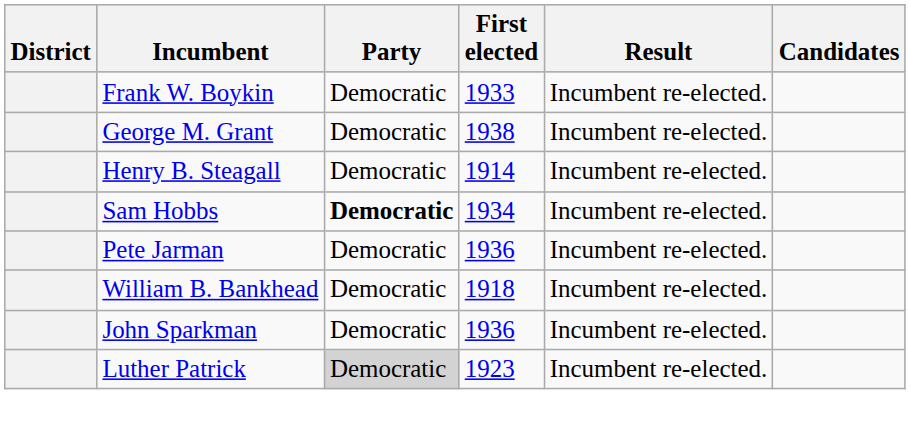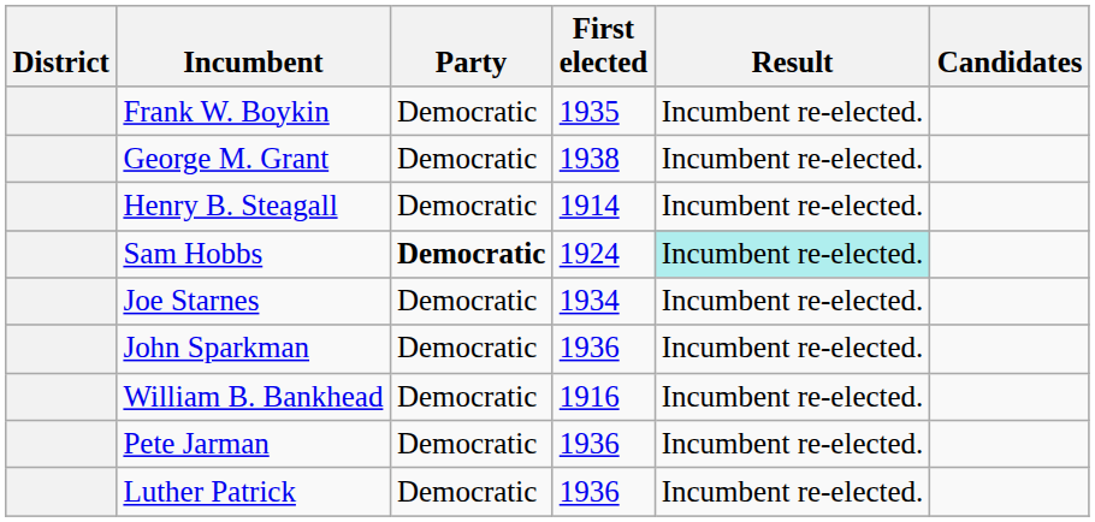Frank W. Boykin | First elected: 1933 -> 1935
Sam Hobbs | First elected: 1934 -> 1924
Sam Hobbs | Result: no background -> paleturquoise background
+ row: Joe Starnes | Democratic | 1934 | Incumbent re-elected.
rows swapped: Pete Jarman <-> John Sparkman
William B. Bankhead | First elected: 1918 -> 1916
Luther Patrick | Party: lightgrey background -> no background
Luther Patrick | First elected: 1923 -> 1936
